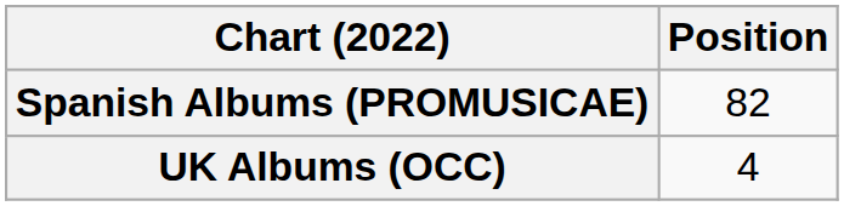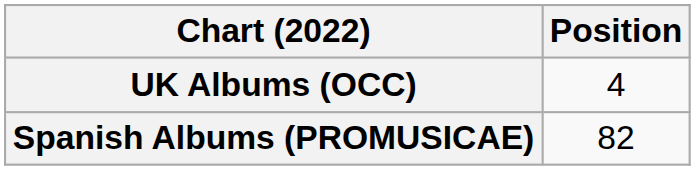rows swapped: Spanish Albums (PROMUSICAE) <-> UK Albums (OCC)
